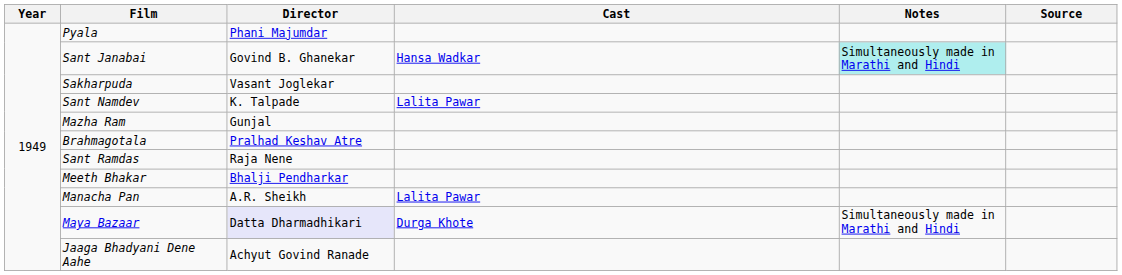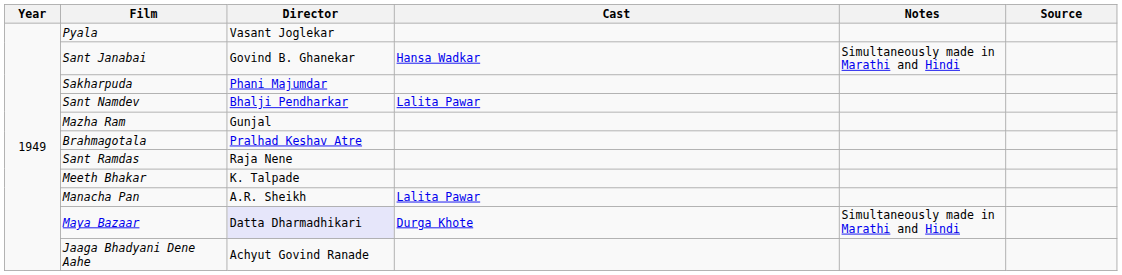Pyala | Director: Phani Majumdar -> Vasant Joglekar
Sant Janabai | Notes: paleturquoise background -> no background
Sakharpuda | Director: Vasant Joglekar -> Phani Majumdar
Sant Namdev | Director: K. Talpade -> Bhalji Pendharkar
Meeth Bhakar | Director: Bhalji Pendharkar -> K. Talpade
